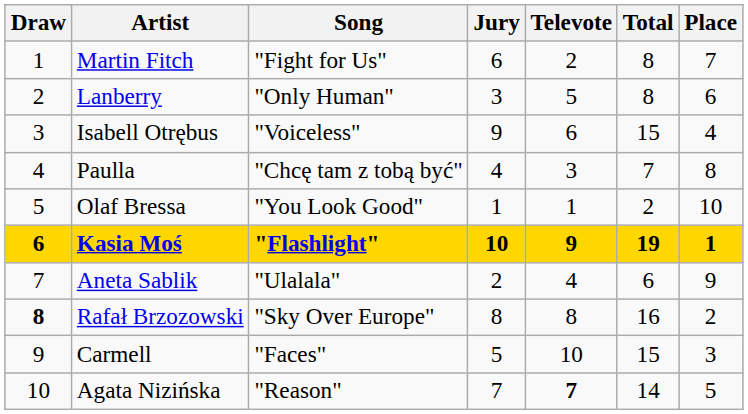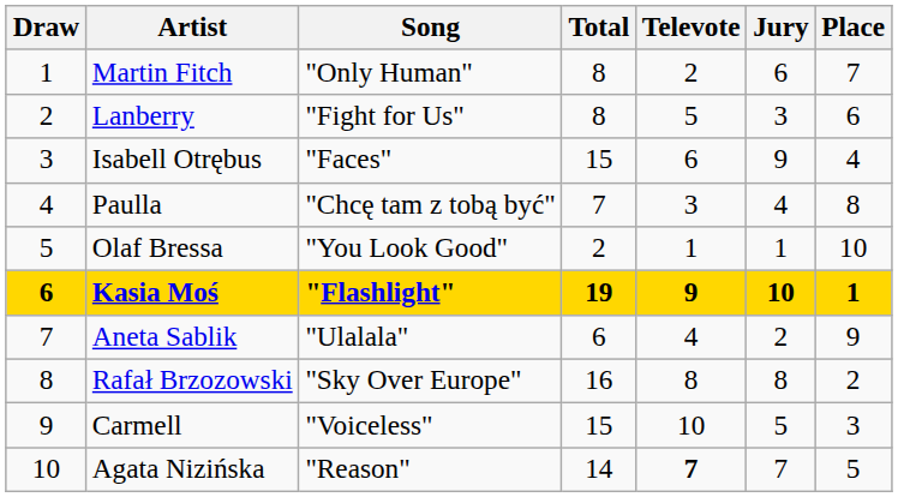columns swapped: Jury <-> Total
Martin Fitch | Song: "Fight for Us" -> "Only Human"
Lanberry | Song: "Only Human" -> "Fight for Us"
Isabell Otrębus | Song: "Voiceless" -> "Faces"
Rafał Brzozowski | Draw: bold -> normal
Carmell | Song: "Faces" -> "Voiceless"
